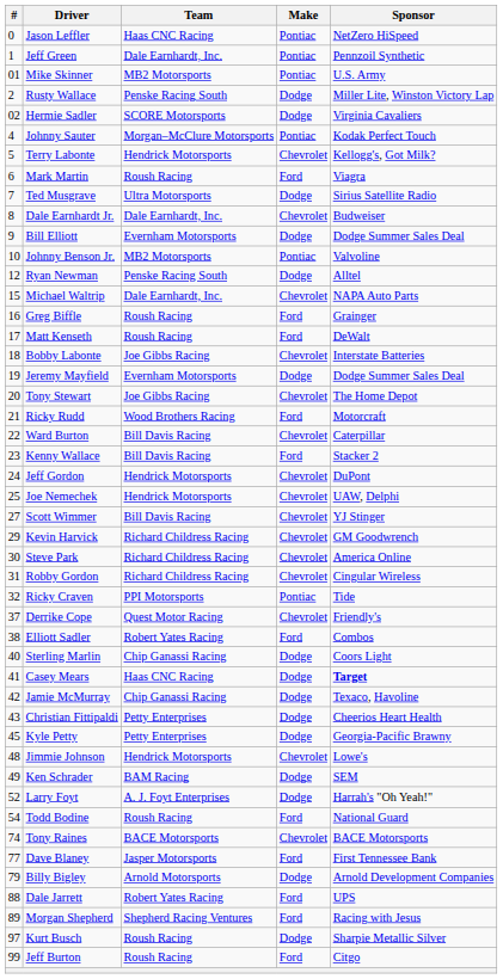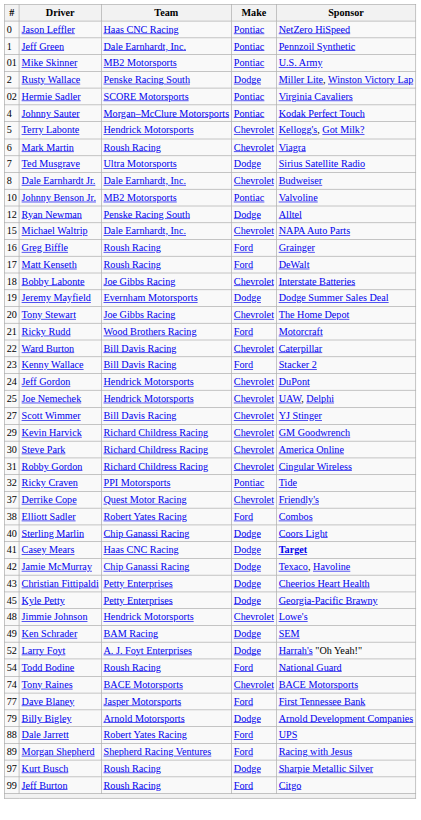Hermie Sadler | Make: Dodge -> Pontiac
Mark Martin | Make: Ford -> Chevrolet
- row: 9 | Bill Elliott | Evernham Motorsports | Dodge | Dodge Summer Sales Deal
